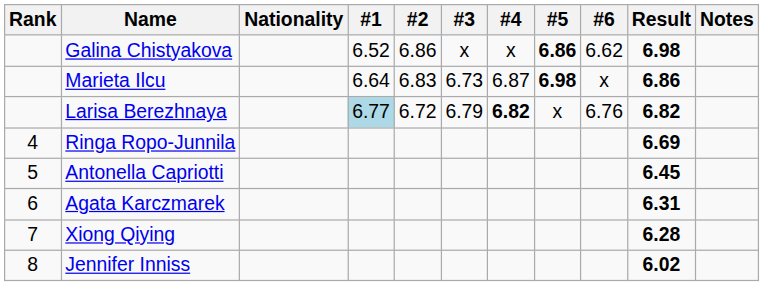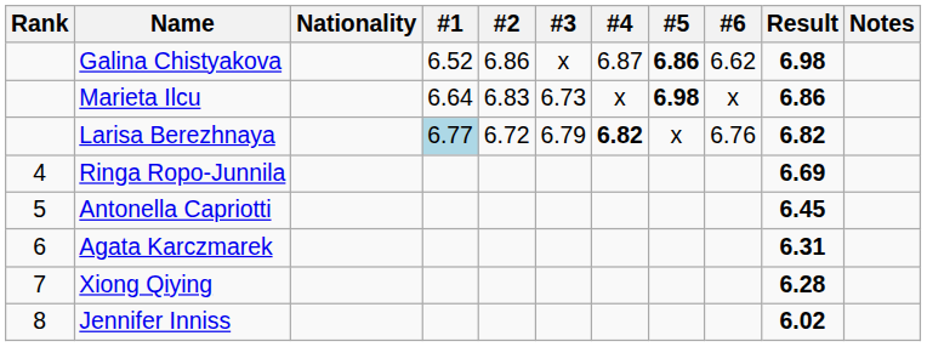Galina Chistyakova | #4: x -> 6.87
Marieta Ilcu | #4: 6.87 -> x
